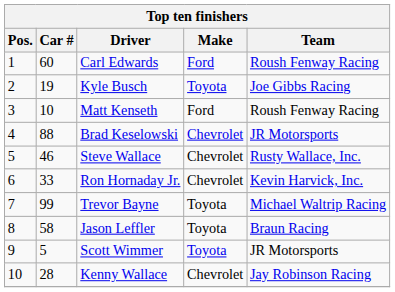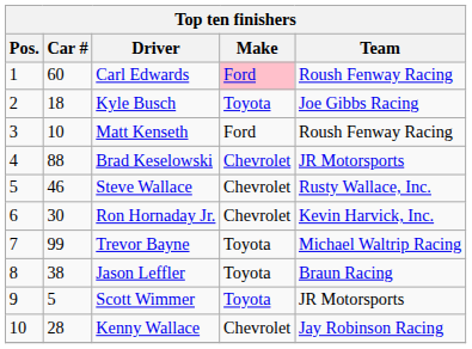Carl Edwards | Make: no background -> pink background
Kyle Busch | Car #: 19 -> 18
Ron Hornaday Jr. | Car #: 33 -> 30
Jason Leffler | Car #: 58 -> 38
